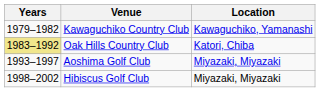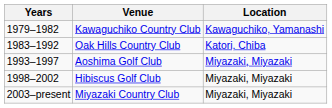Oak Hills Country Club | Years: khaki background -> no background
+ row: 2003–present | Miyazaki Country Club | Miyazaki, Miyazaki
